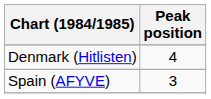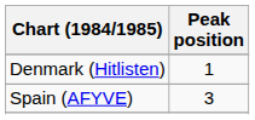Denmark (Hitlisten) | Peak position: 4 -> 1
